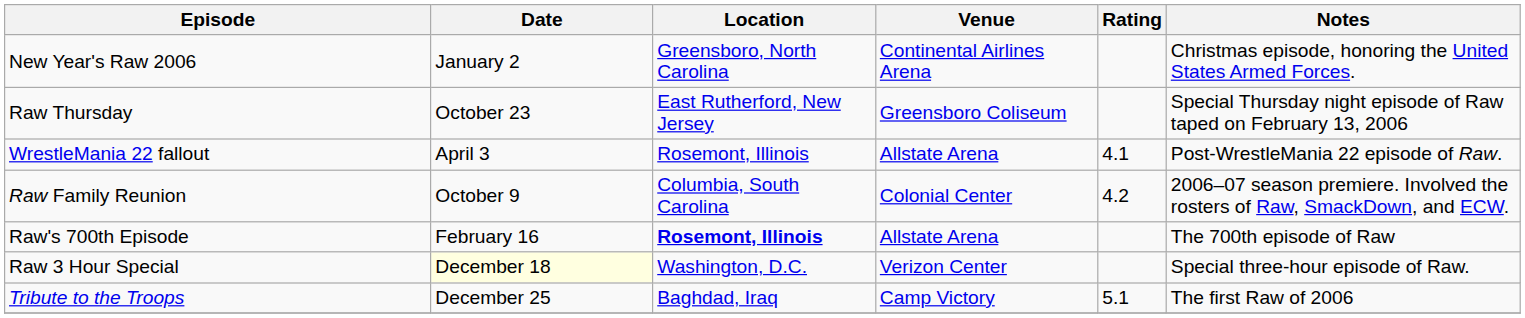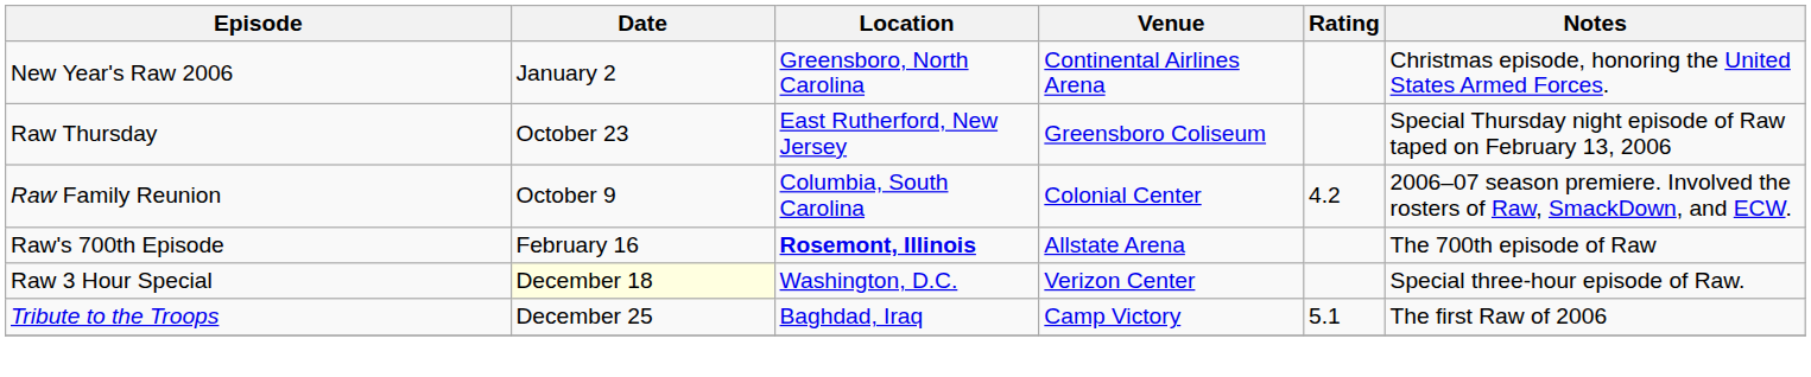- row: WrestleMania 22 fallout | April 3 | Rosemont, Illinois | Allstate Arena | 4.1 | Post-WrestleMania 22 episode of Raw.
